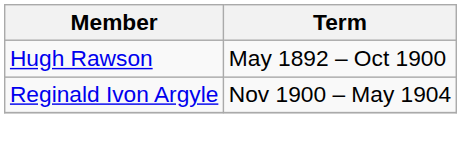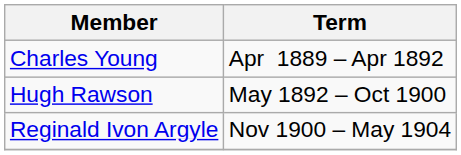+ row: Charles Young | Apr 1889 – Apr 1892
